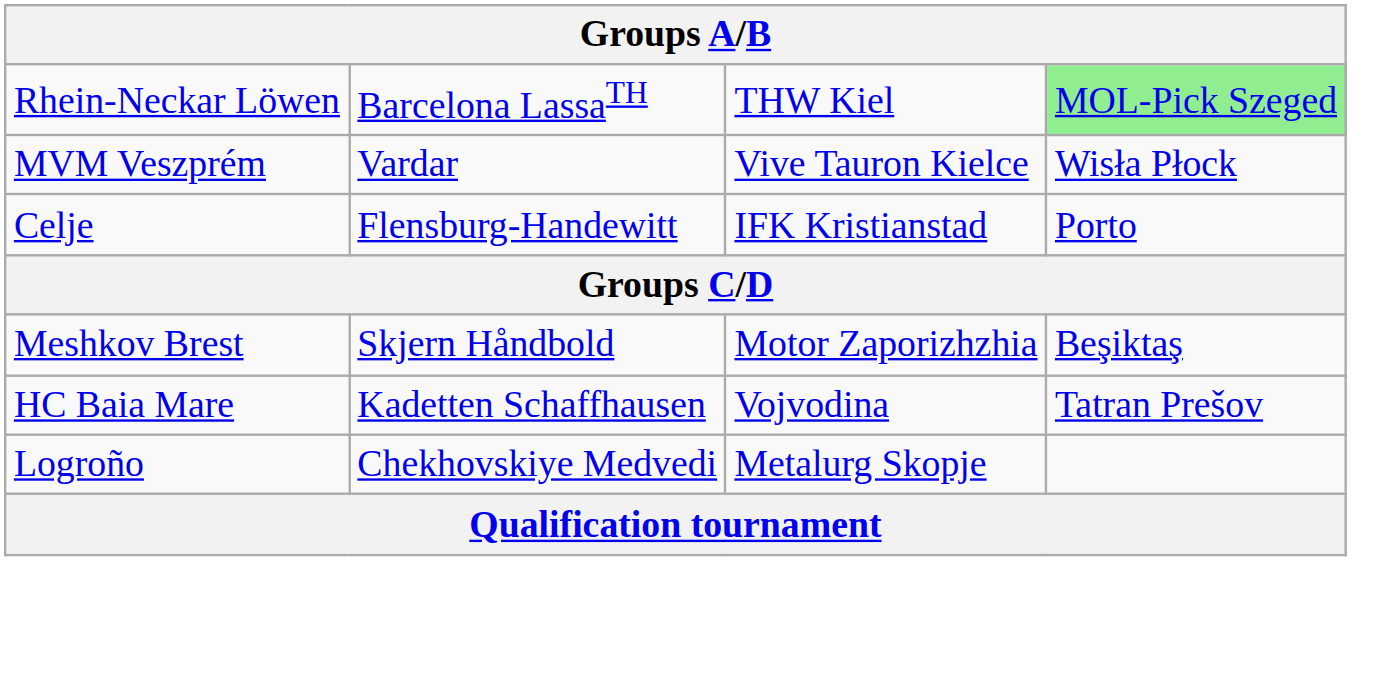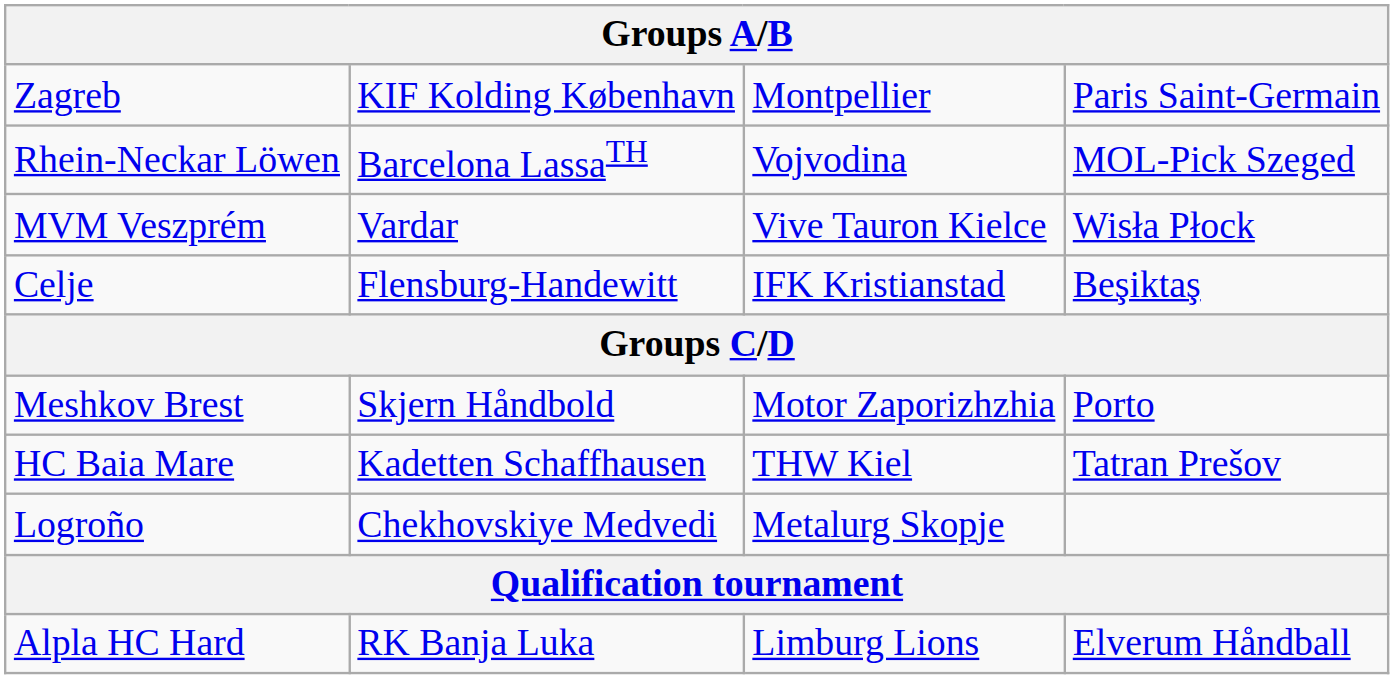+ row: Zagreb | KIF Kolding København | Montpellier | Paris Saint-Germain
Rhein-Neckar Löwen | column 3: THW Kiel -> Vojvodina
Rhein-Neckar Löwen | column 4: lightgreen background -> no background
Celje | column 4: Porto -> Beşiktaş
Meshkov Brest | column 4: Beşiktaş -> Porto
HC Baia Mare | column 3: Vojvodina -> THW Kiel
+ row: Alpla HC Hard | RK Banja Luka | Limburg Lions | Elverum Håndball
